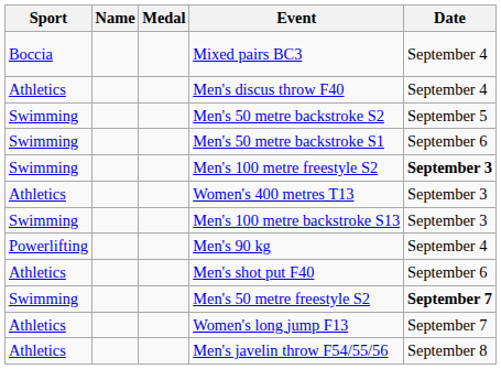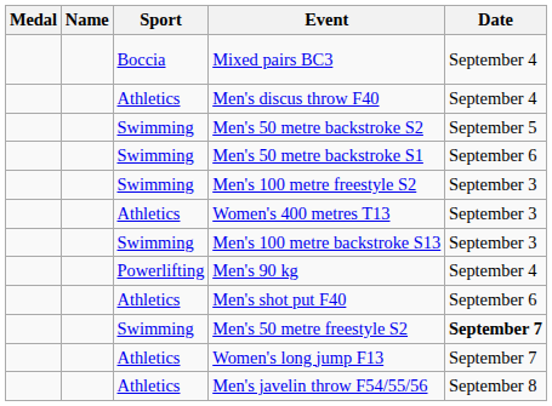columns swapped: Medal <-> Sport
Men's 100 metre freestyle S2 | Date: bold -> normal
